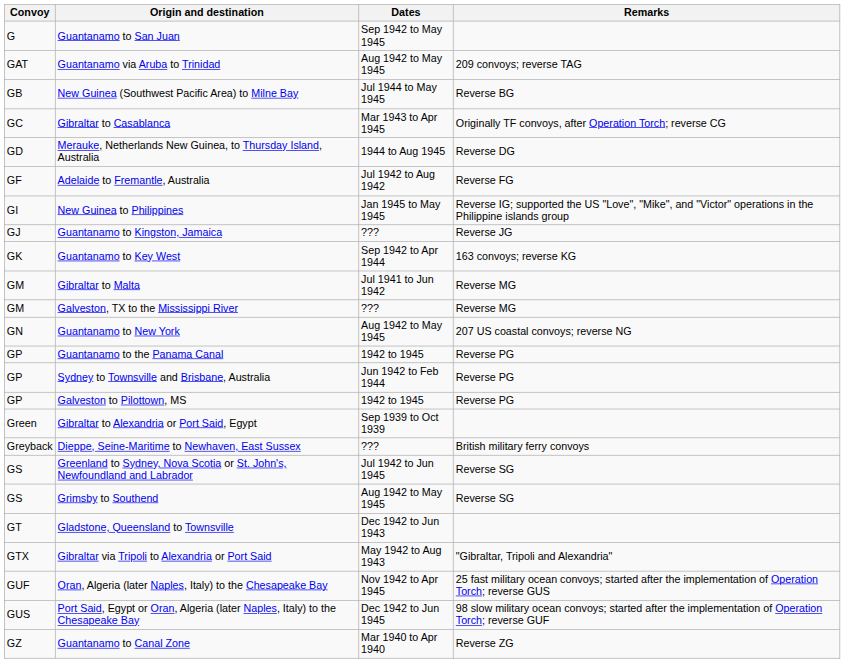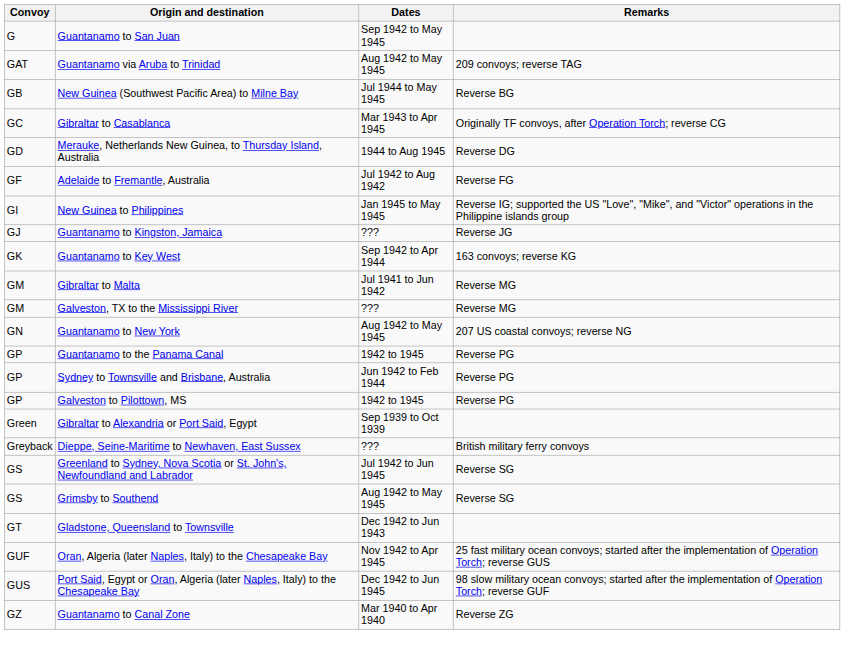- row: GTX | Gibraltar via Tripoli to Alexandria or Port Said | May 1942 to Aug 1943 | "Gibraltar, Tripoli and Alexandria"
